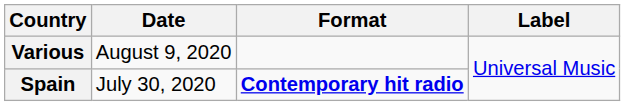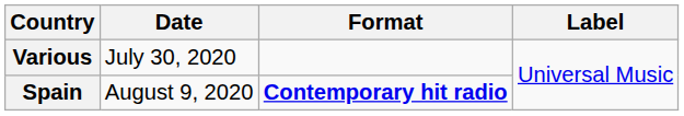Various | Date: August 9, 2020 -> July 30, 2020
Spain | Date: July 30, 2020 -> August 9, 2020
